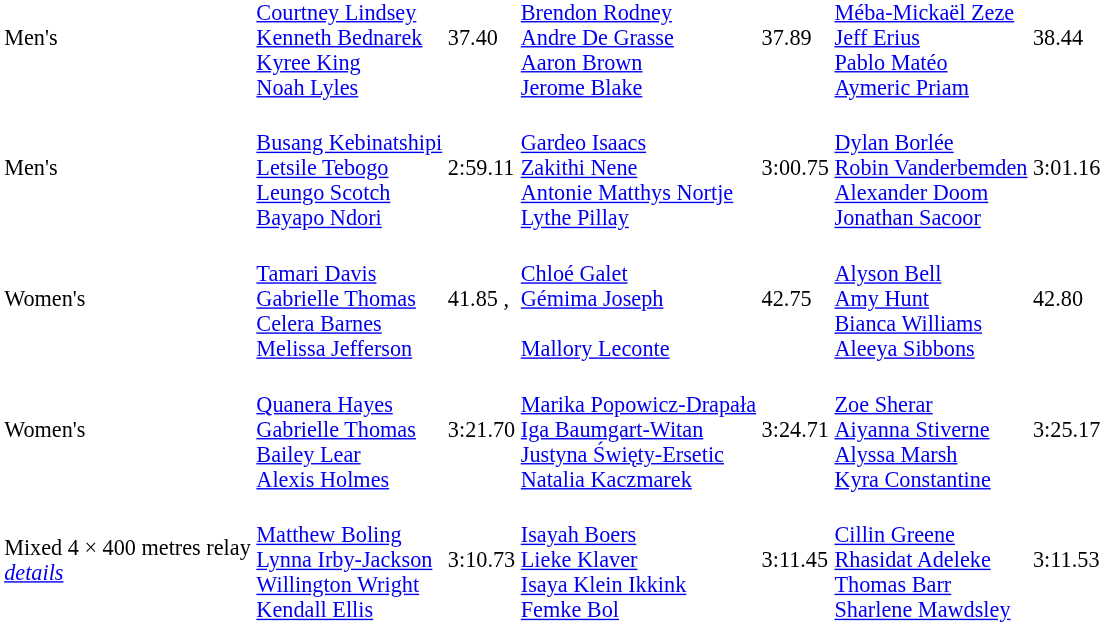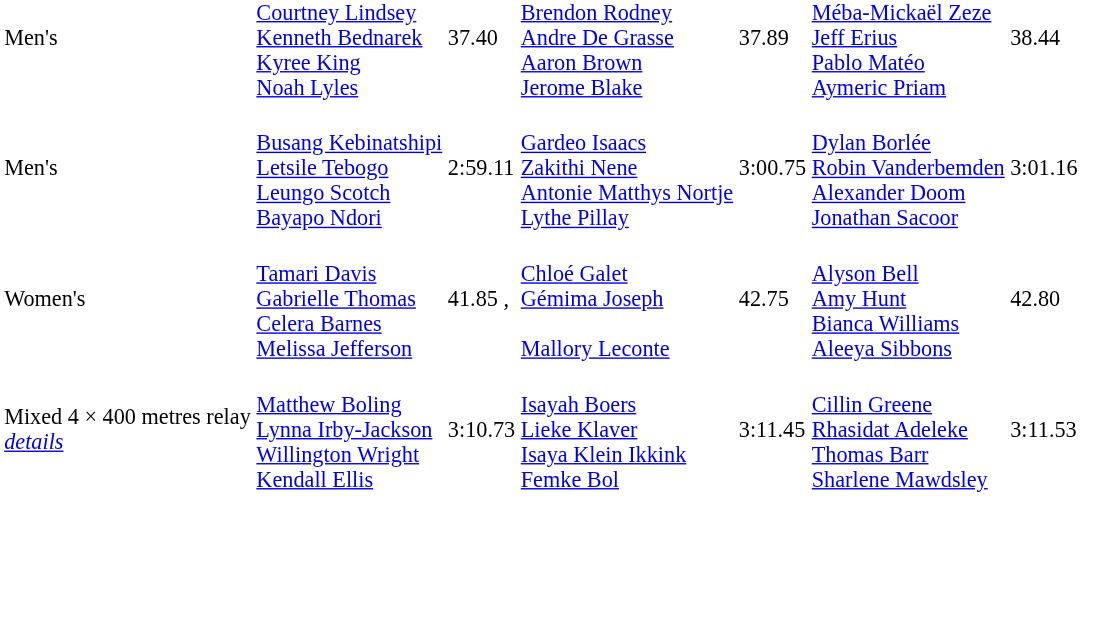- row: Women's | Quanera Hayes Gabrielle Thomas Bailey Lear Alexis Holmes | 3:21.70 | Marika Popowicz-Drapała Iga Baumgart-Witan Justyna Święty-Ersetic Natalia Kaczmarek | 3:24.71 | Zoe Sherar Aiyanna Stiverne Alyssa Marsh Kyra Constantine | 3:25.17
